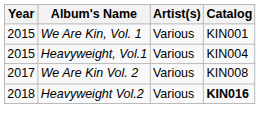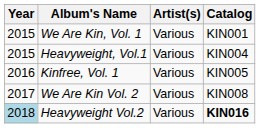+ row: 2016 | Kinfree, Vol. 1 | Various | KIN005
Heavyweight Vol.2 | Year: no background -> lightblue background
